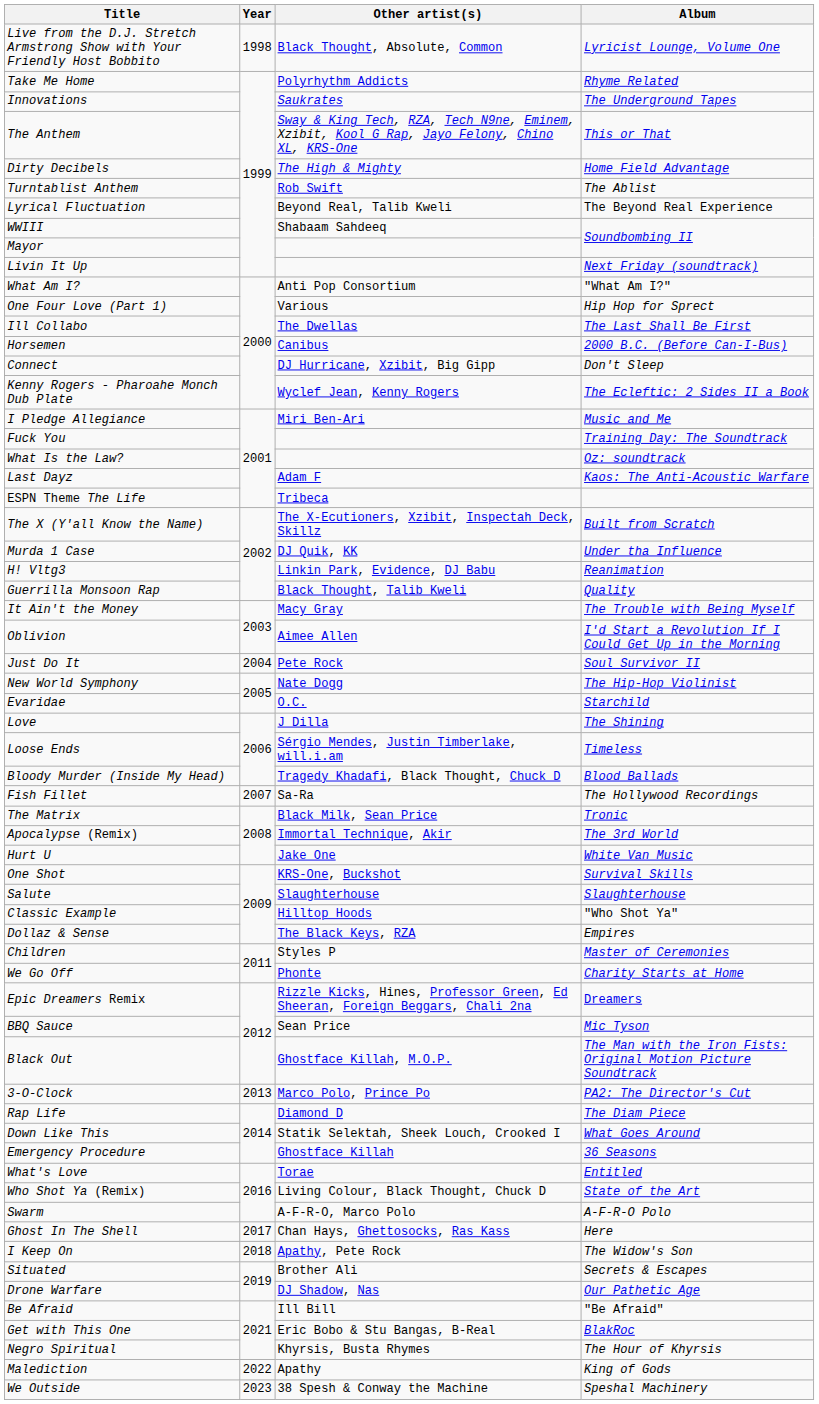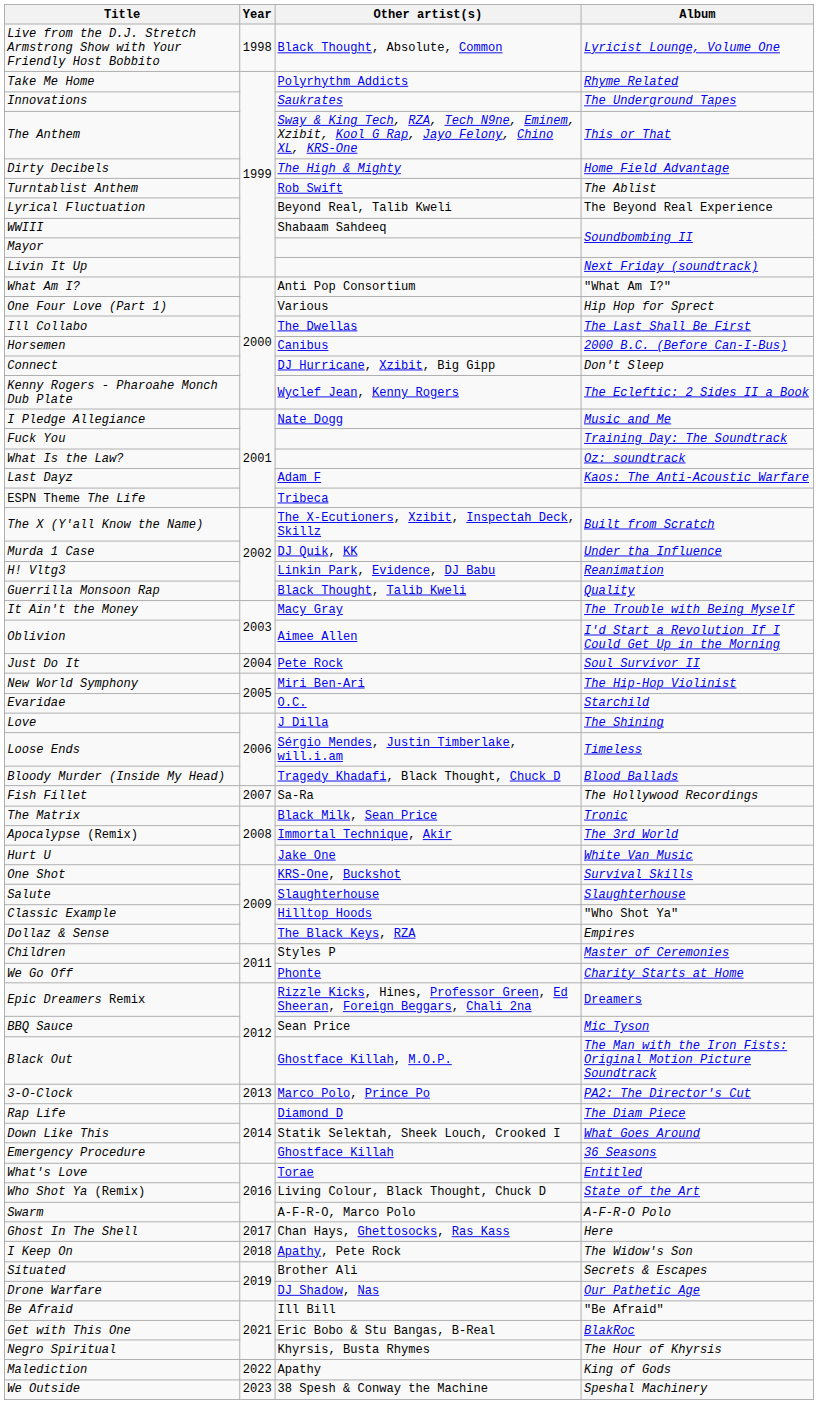I Pledge Allegiance | Other artist(s): Miri Ben-Ari -> Nate Dogg
New World Symphony | Other artist(s): Nate Dogg -> Miri Ben-Ari
